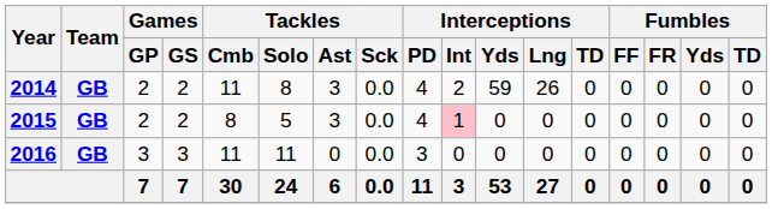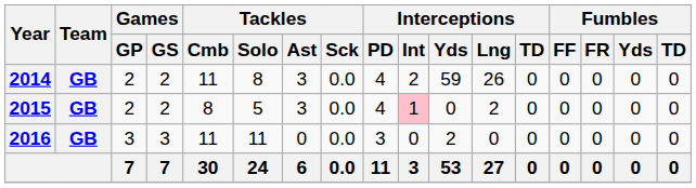2015 | Interceptions / Lng: 0 -> 2
2016 | Interceptions / Yds: 0 -> 2
